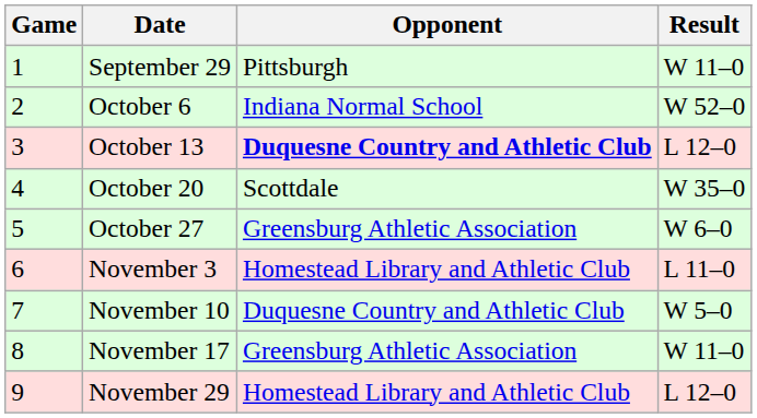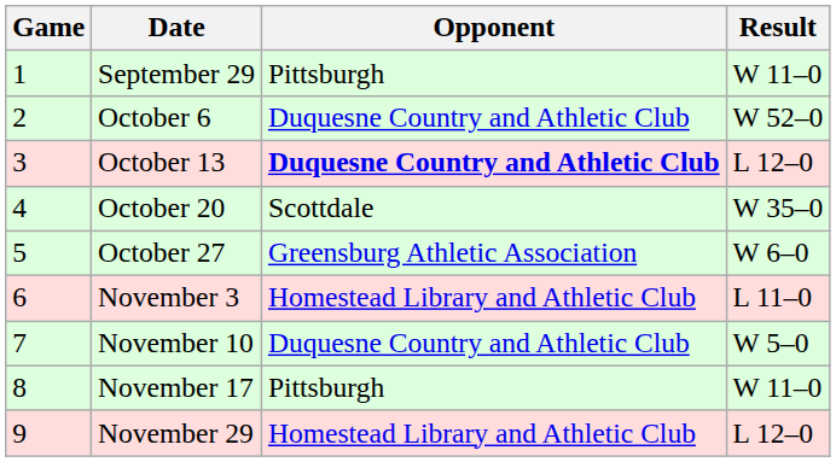October 6 | Opponent: Indiana Normal School -> Duquesne Country and Athletic Club
November 17 | Opponent: Greensburg Athletic Association -> Pittsburgh
